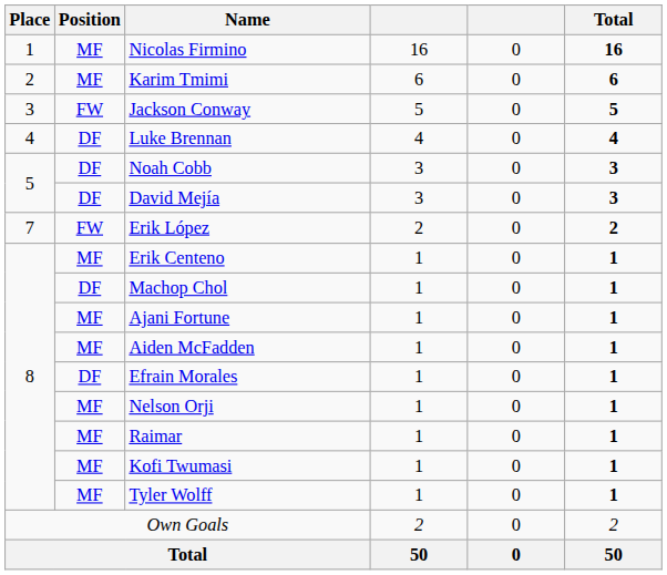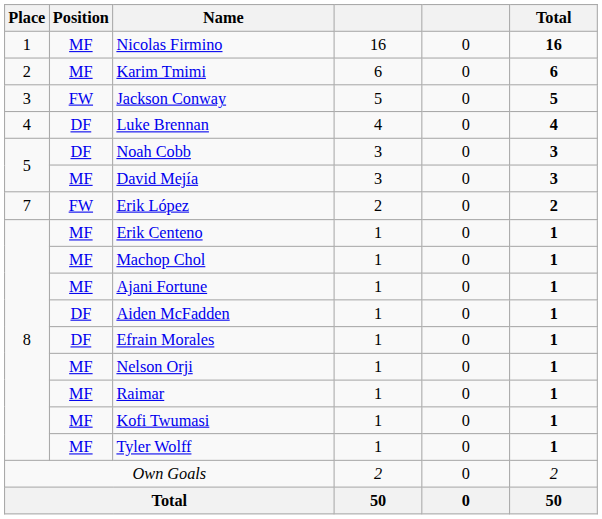David Mejía | Position: DF -> MF
Machop Chol | Position: DF -> MF
Aiden McFadden | Position: MF -> DF
